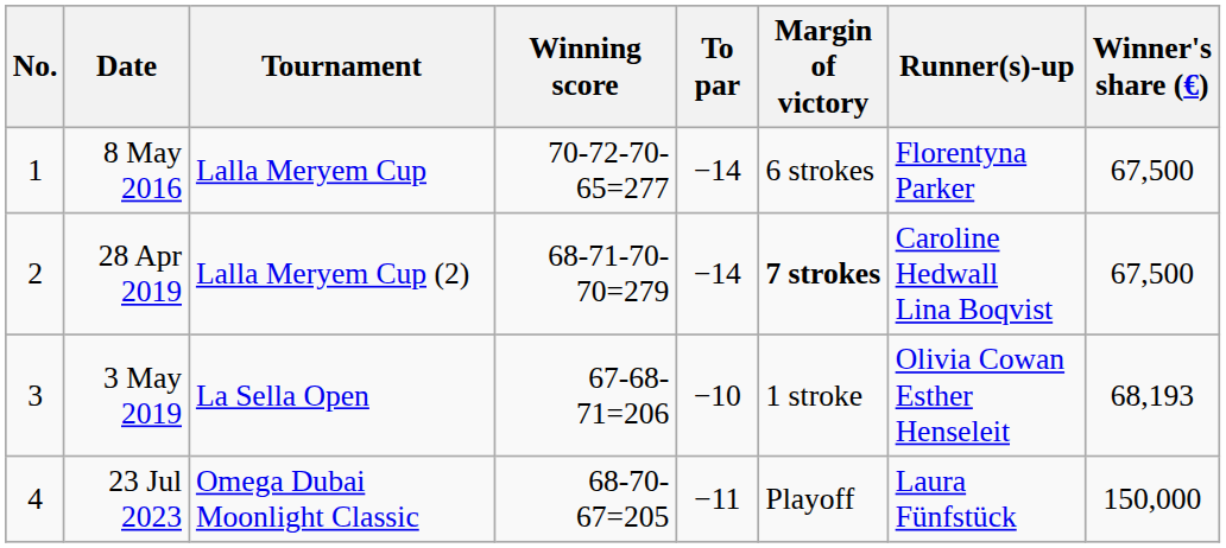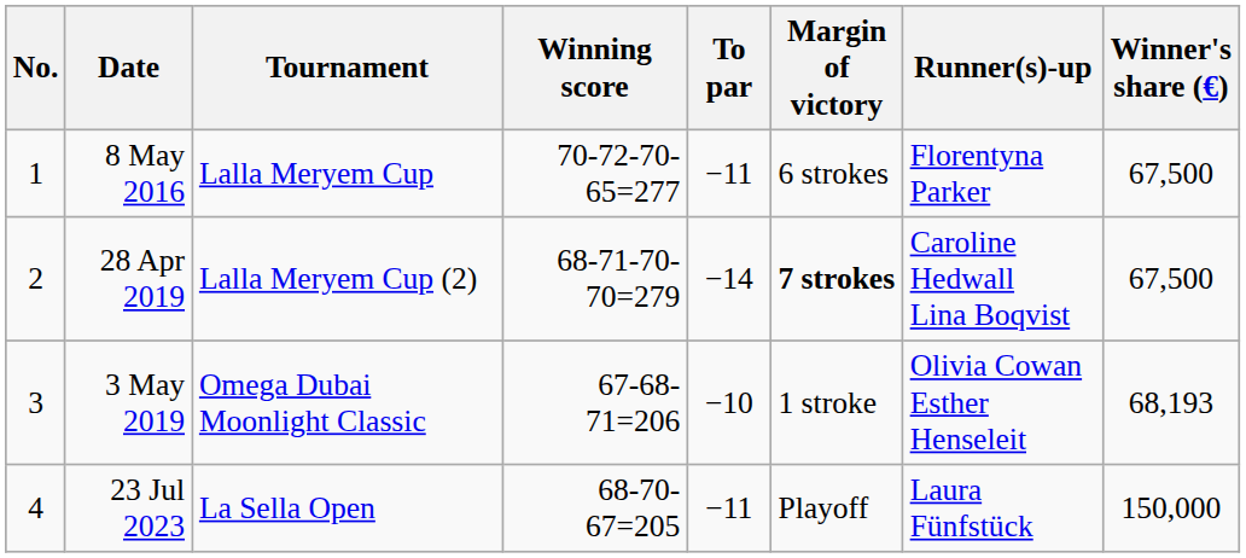8 May 2016 | To par: −14 -> −11
3 May 2019 | Tournament: La Sella Open -> Omega Dubai Moonlight Classic
23 Jul 2023 | Tournament: Omega Dubai Moonlight Classic -> La Sella Open
